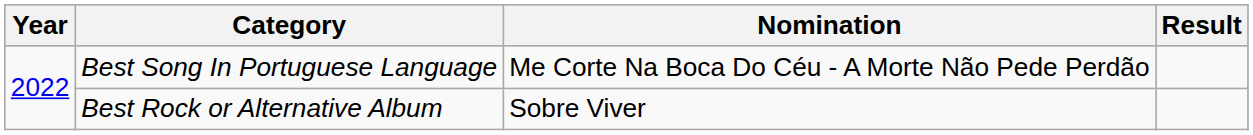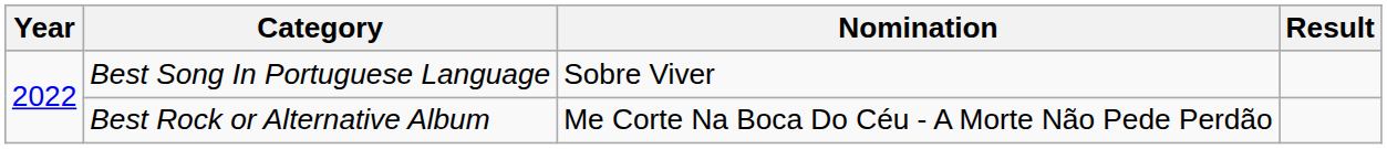Best Song In Portuguese Language | Nomination: Me Corte Na Boca Do Céu - A Morte Não Pede Perdão -> Sobre Viver
Best Rock or Alternative Album | Nomination: Sobre Viver -> Me Corte Na Boca Do Céu - A Morte Não Pede Perdão
